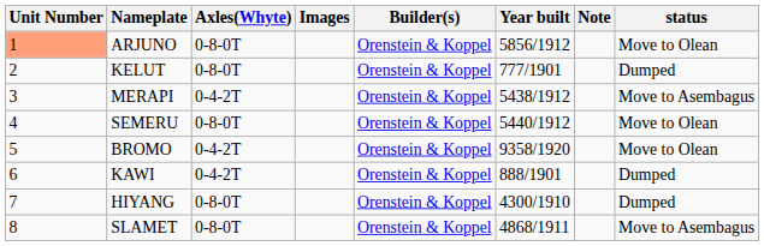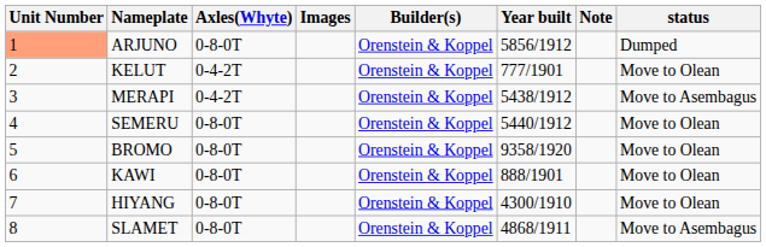ARJUNO | status: Move to Olean -> Dumped
KELUT | Axles(Whyte): 0-8-0T -> 0-4-2T
KELUT | status: Dumped -> Move to Olean
BROMO | Axles(Whyte): 0-4-2T -> 0-8-0T
KAWI | Axles(Whyte): 0-4-2T -> 0-8-0T
KAWI | status: Dumped -> Move to Olean
HIYANG | status: Dumped -> Move to Olean
